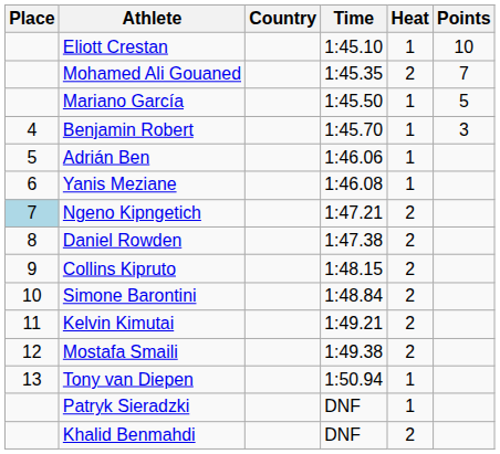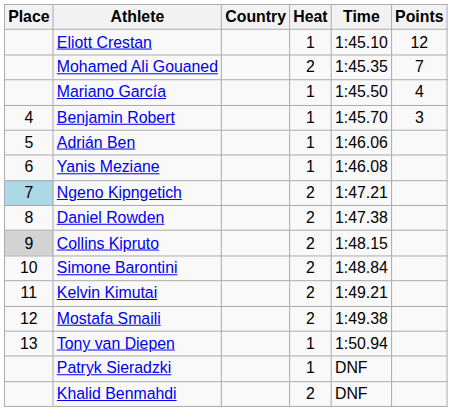columns swapped: Time <-> Heat
Eliott Crestan | Points: 10 -> 12
Mariano García | Points: 5 -> 4
Collins Kipruto | Place: no background -> lightgrey background
